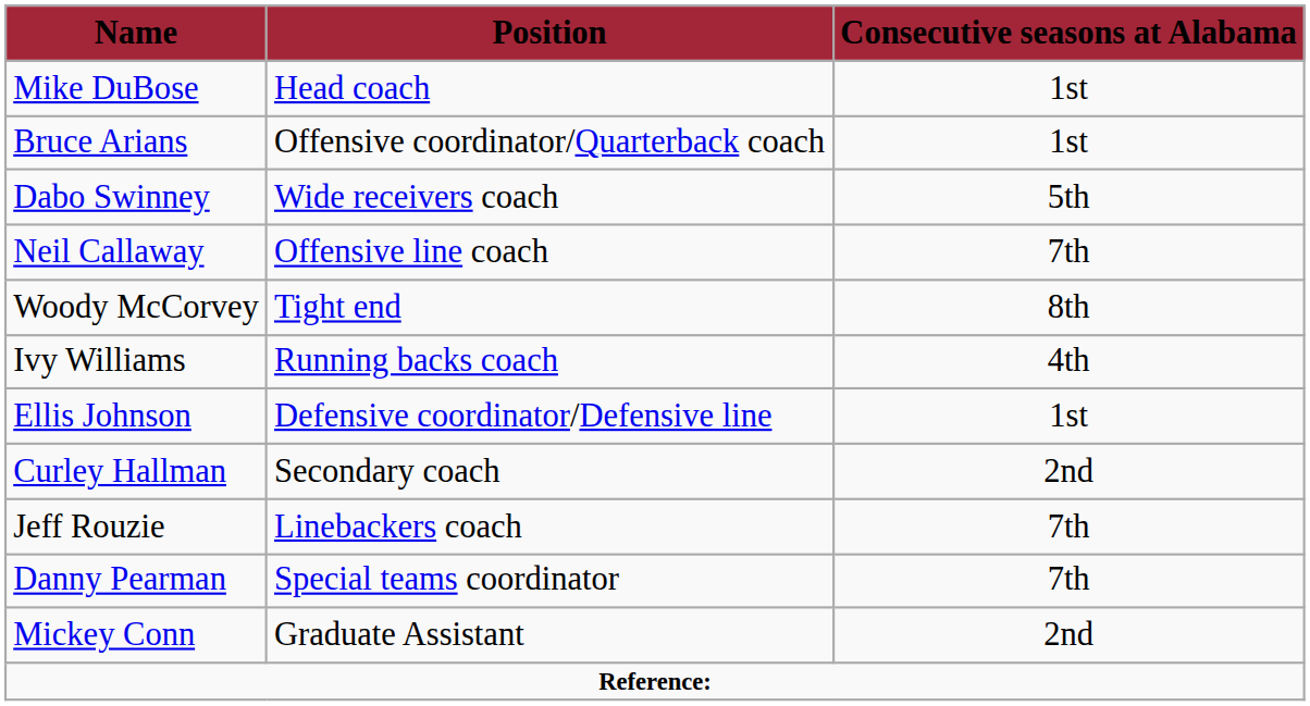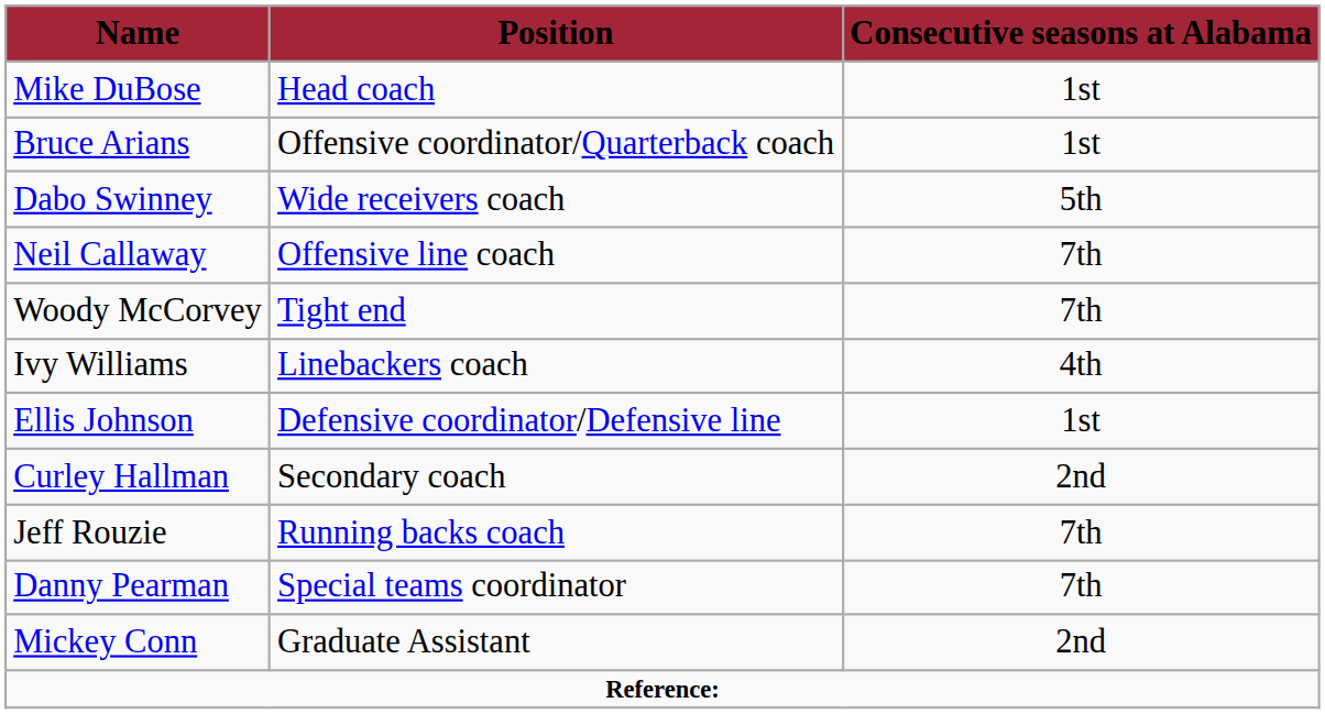Woody McCorvey | Consecutive seasons at Alabama: 8th -> 7th
Ivy Williams | Position: Running backs coach -> Linebackers coach
Jeff Rouzie | Position: Linebackers coach -> Running backs coach
